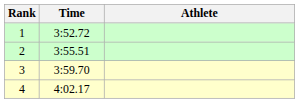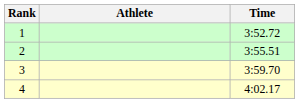columns swapped: Athlete <-> Time
